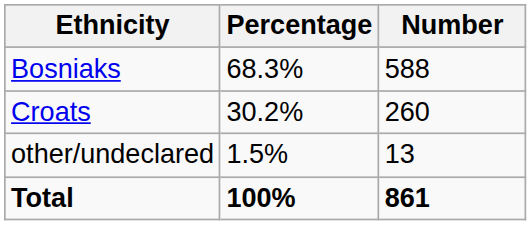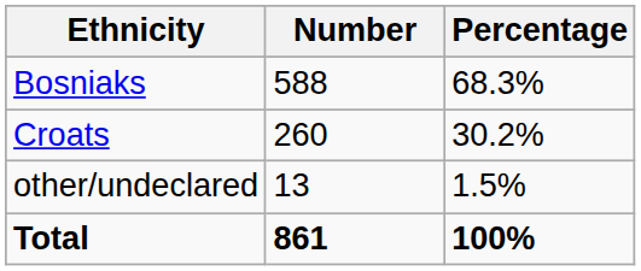columns swapped: Number <-> Percentage
